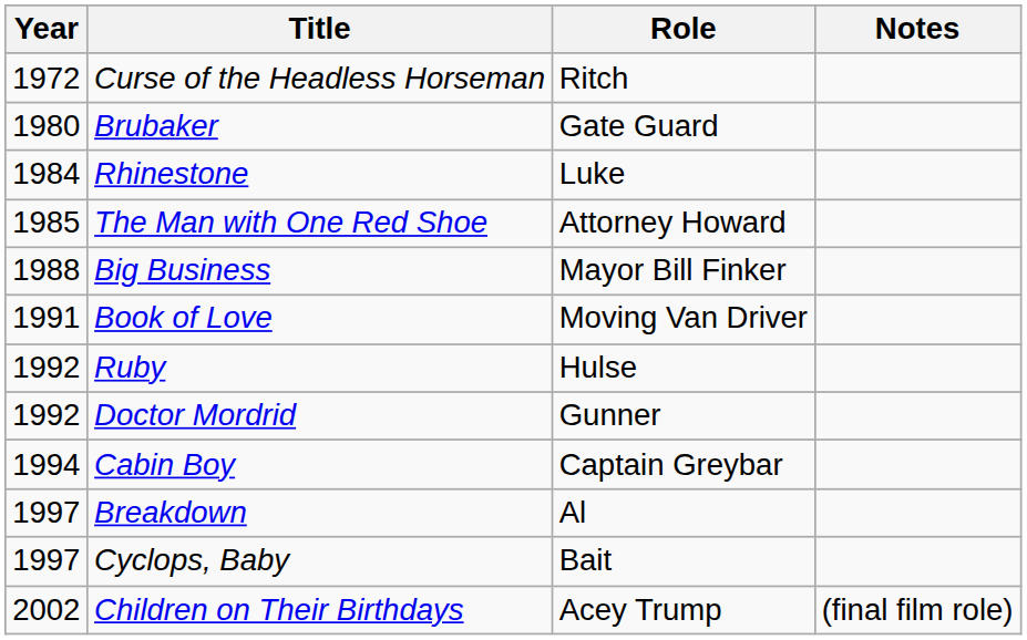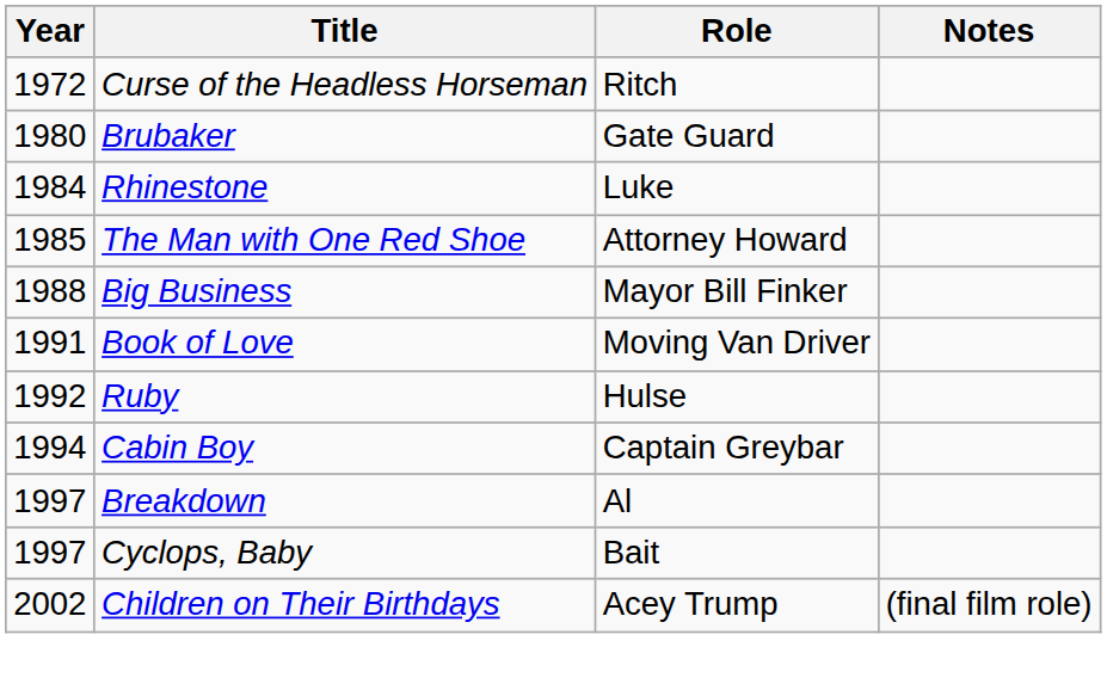- row: 1992 | Doctor Mordrid | Gunner
